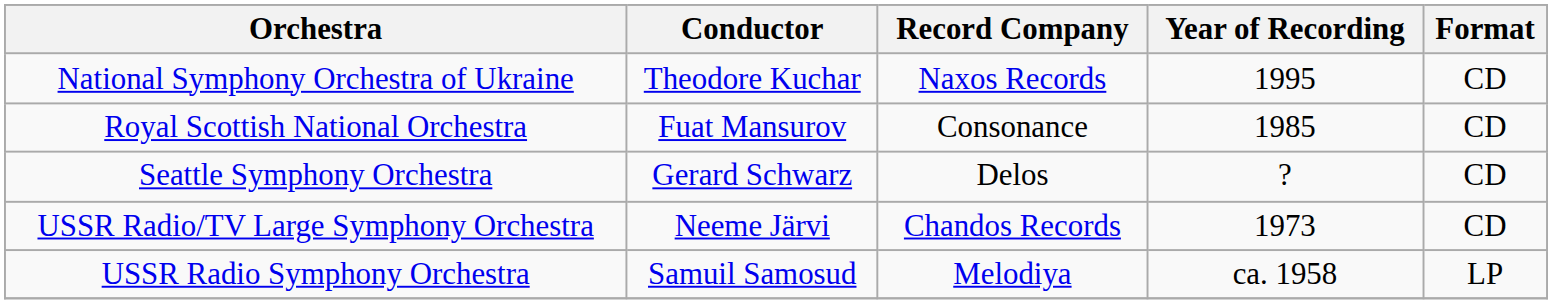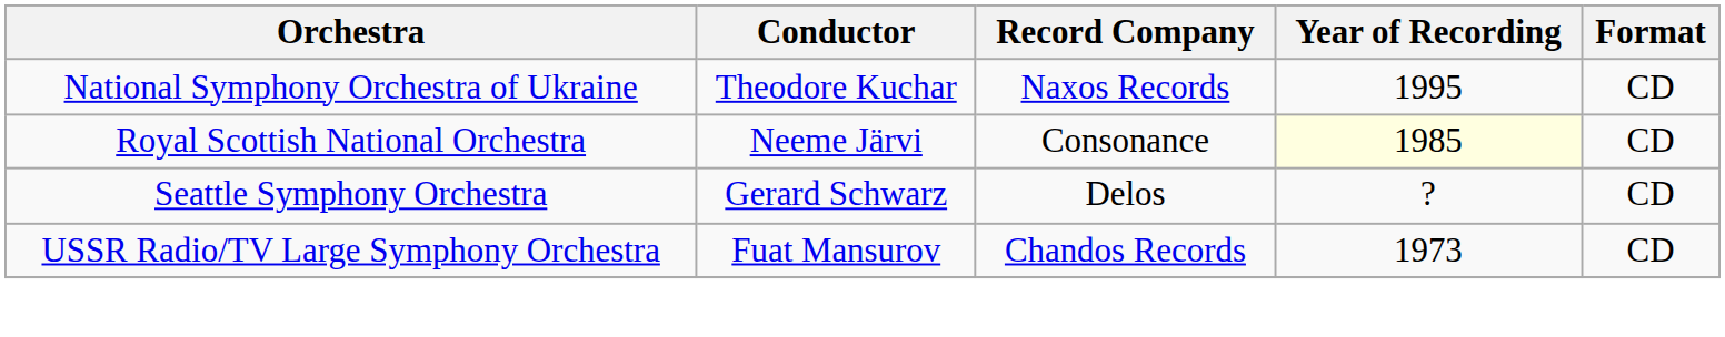Royal Scottish National Orchestra | Conductor: Fuat Mansurov -> Neeme Järvi
Royal Scottish National Orchestra | Year of Recording: no background -> lightyellow background
USSR Radio/TV Large Symphony Orchestra | Conductor: Neeme Järvi -> Fuat Mansurov
- row: USSR Radio Symphony Orchestra | Samuil Samosud | Melodiya | ca. 1958 | LP
